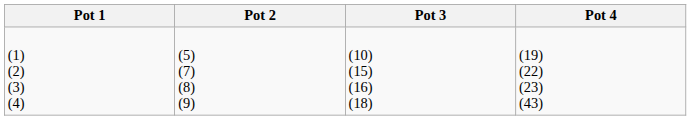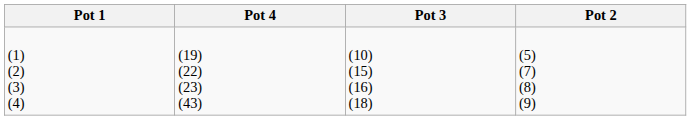columns swapped: Pot 2 <-> Pot 4
